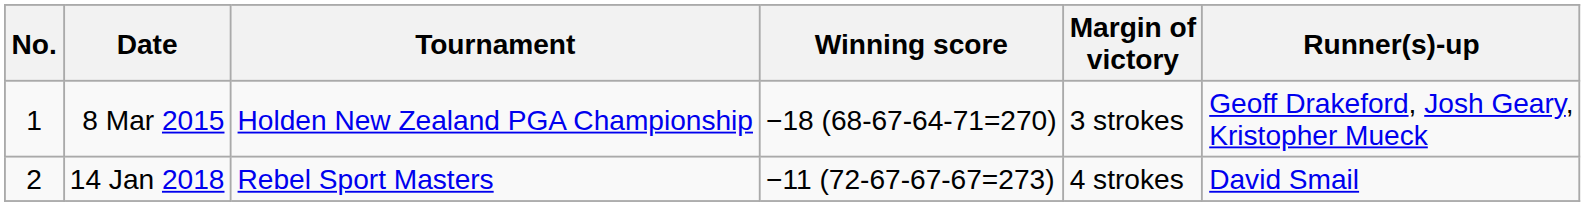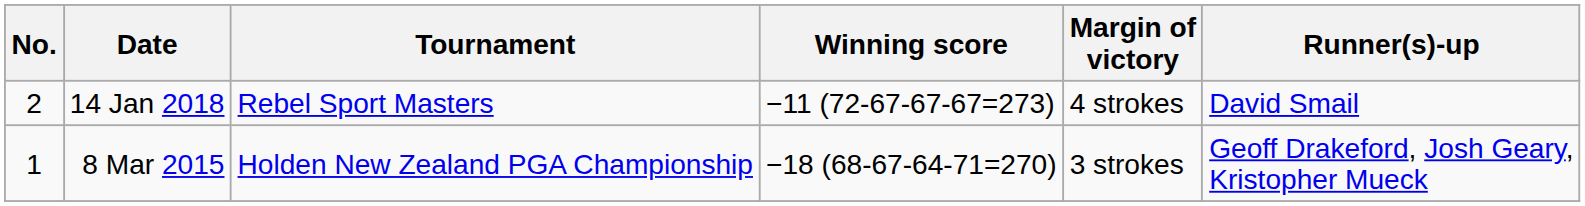rows swapped: 8 Mar 2015 <-> 14 Jan 2018
